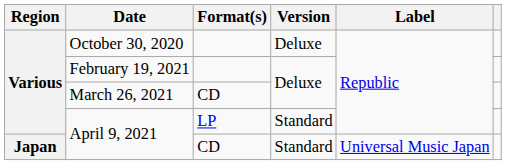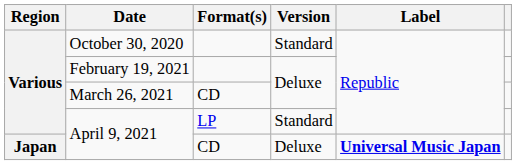October 30, 2020 | Version: Deluxe -> Standard
April 9, 2021 / CD | Version: Standard -> Deluxe
April 9, 2021 / CD | Label: normal -> bold
